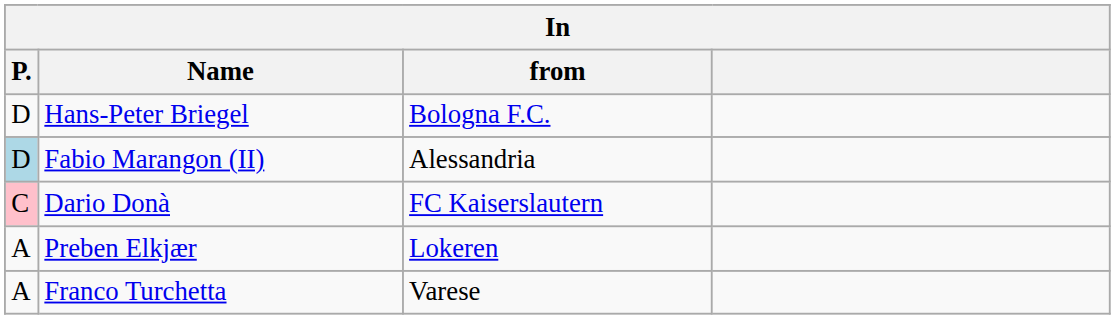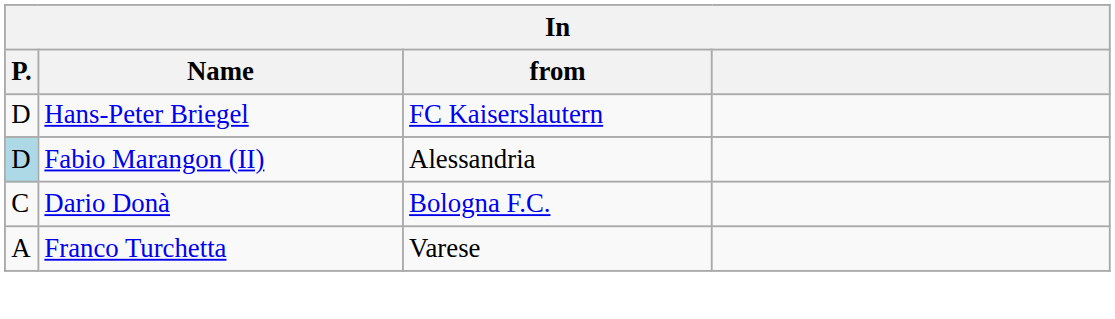Hans-Peter Briegel | from: Bologna F.C. -> FC Kaiserslautern
Dario Donà | P.: pink background -> no background
Dario Donà | from: FC Kaiserslautern -> Bologna F.C.
- row: A | Preben Elkjær | Lokeren
